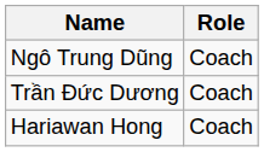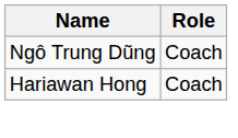- row: Trần Đức Dương | Coach
